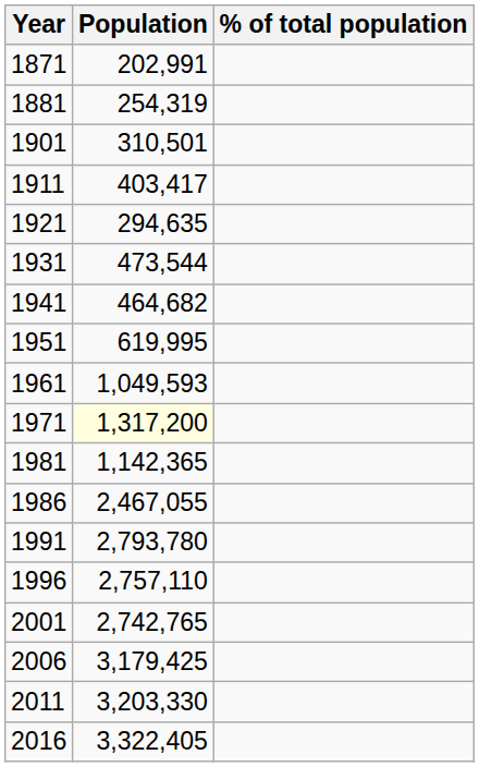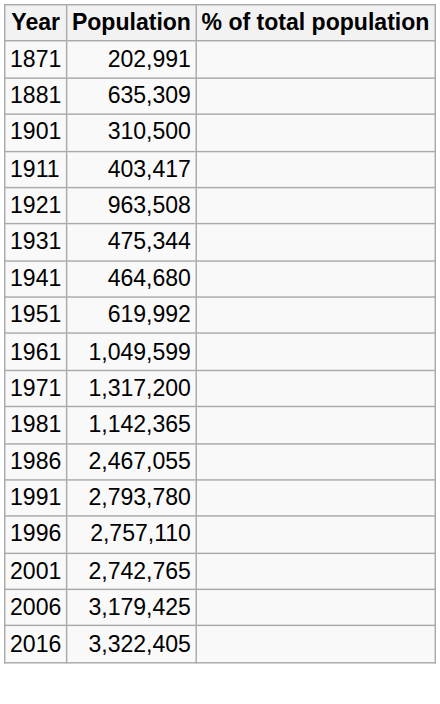1881 | Population: 254,319 -> 635,309
1901 | Population: 310,501 -> 310,500
1921 | Population: 294,635 -> 963,508
1931 | Population: 473,544 -> 475,344
1941 | Population: 464,682 -> 464,680
1951 | Population: 619,995 -> 619,992
1961 | Population: 1,049,593 -> 1,049,599
1971 | Population: lightyellow background -> no background
- row: 2011 | 3,203,330
